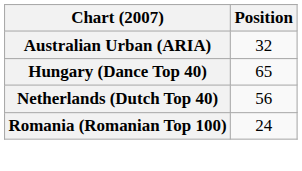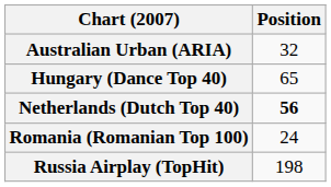Netherlands (Dutch Top 40) | Position: normal -> bold
+ row: Russia Airplay (TopHit) | 198
